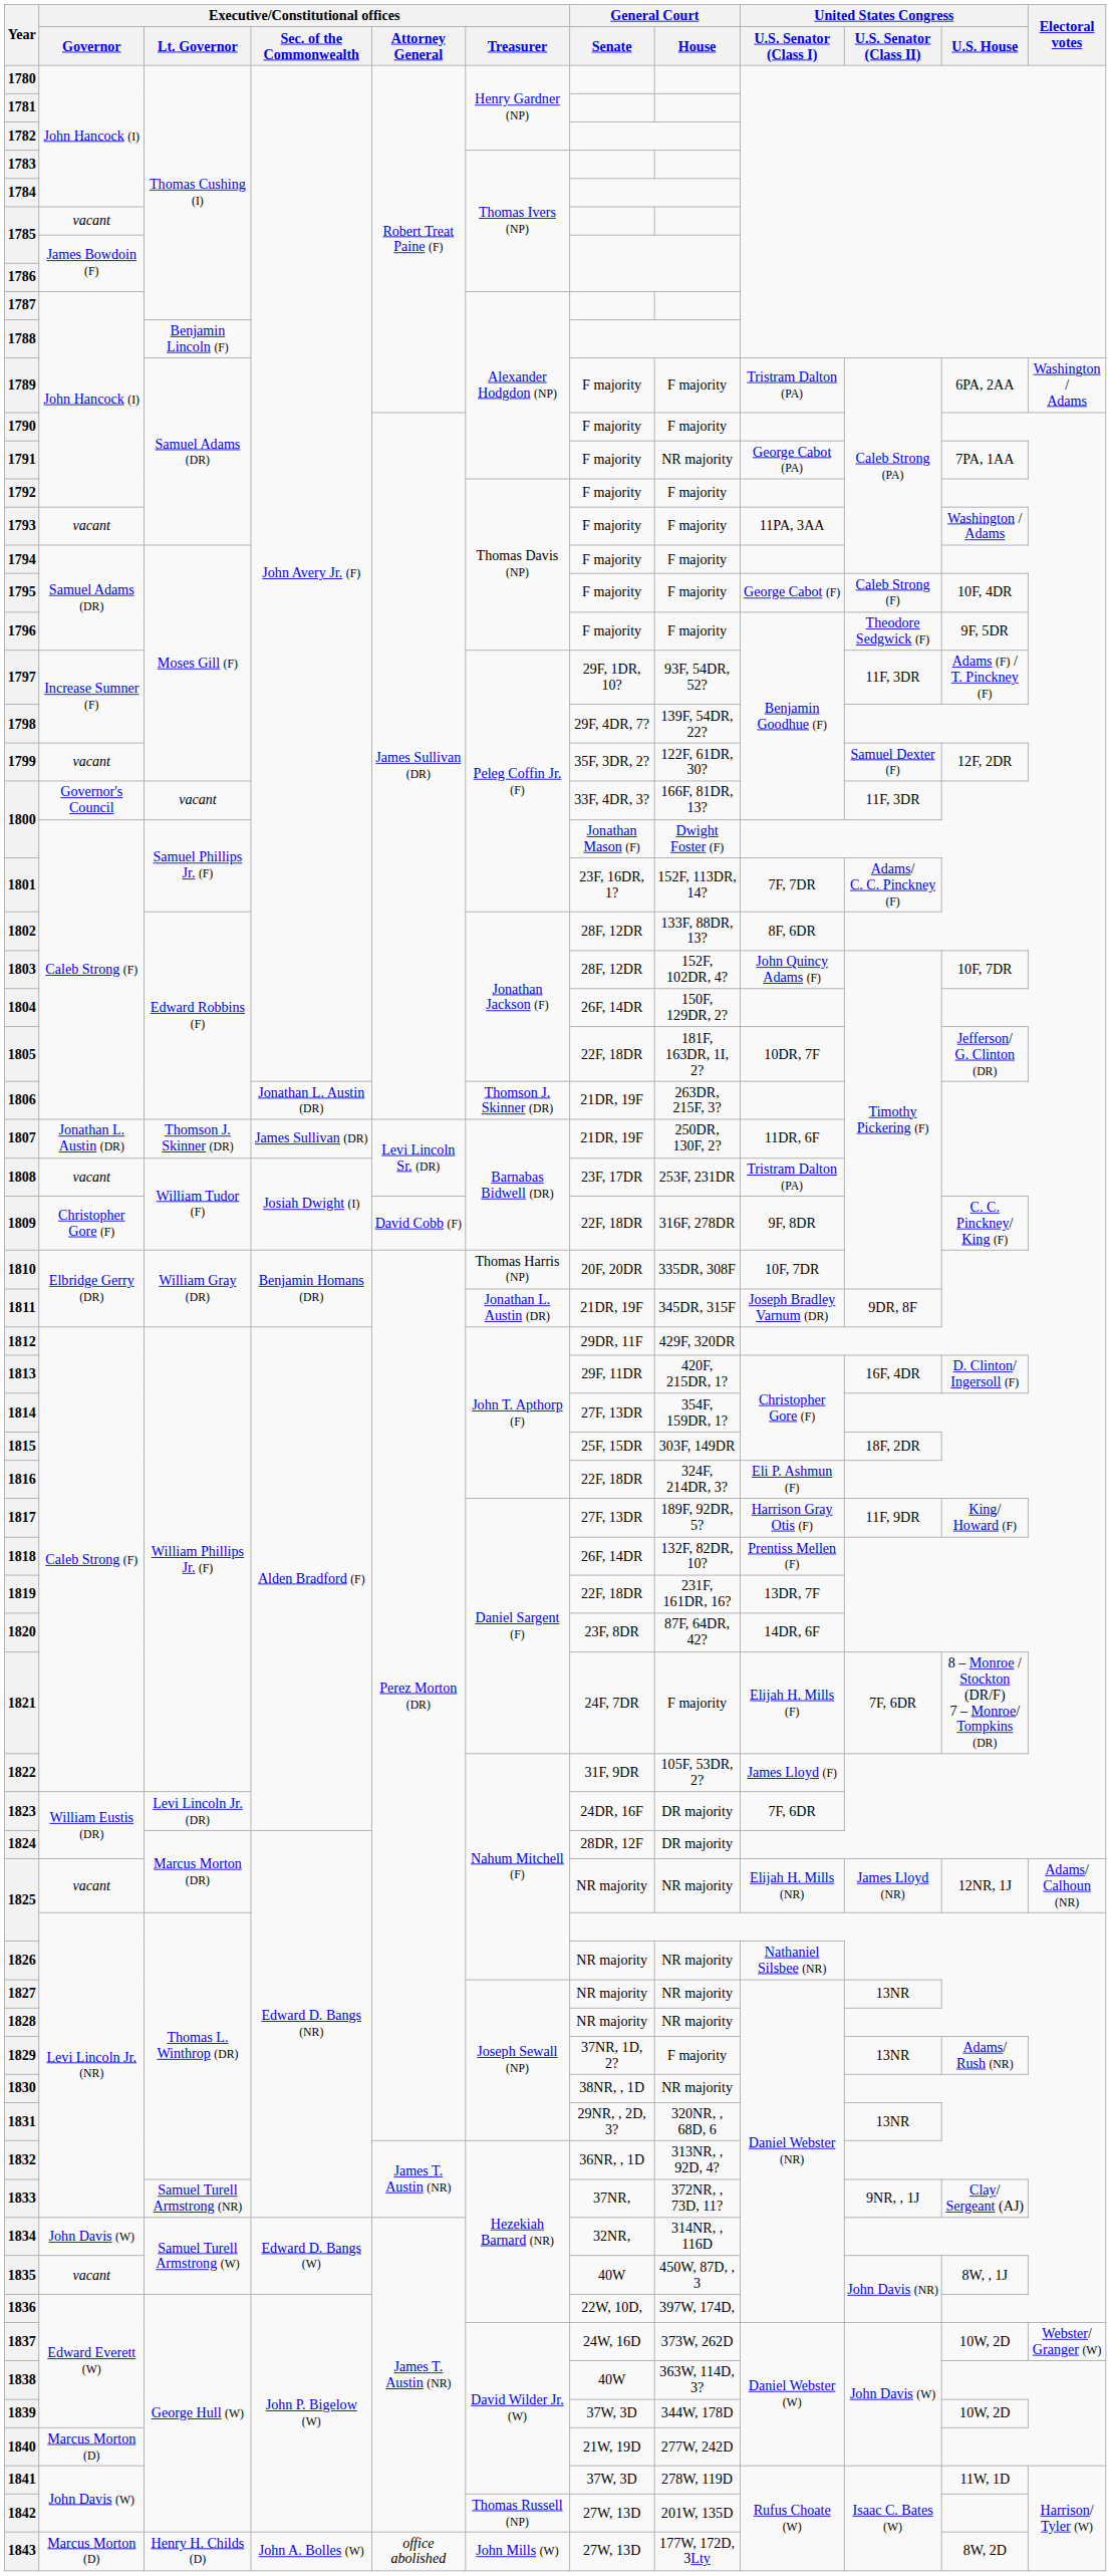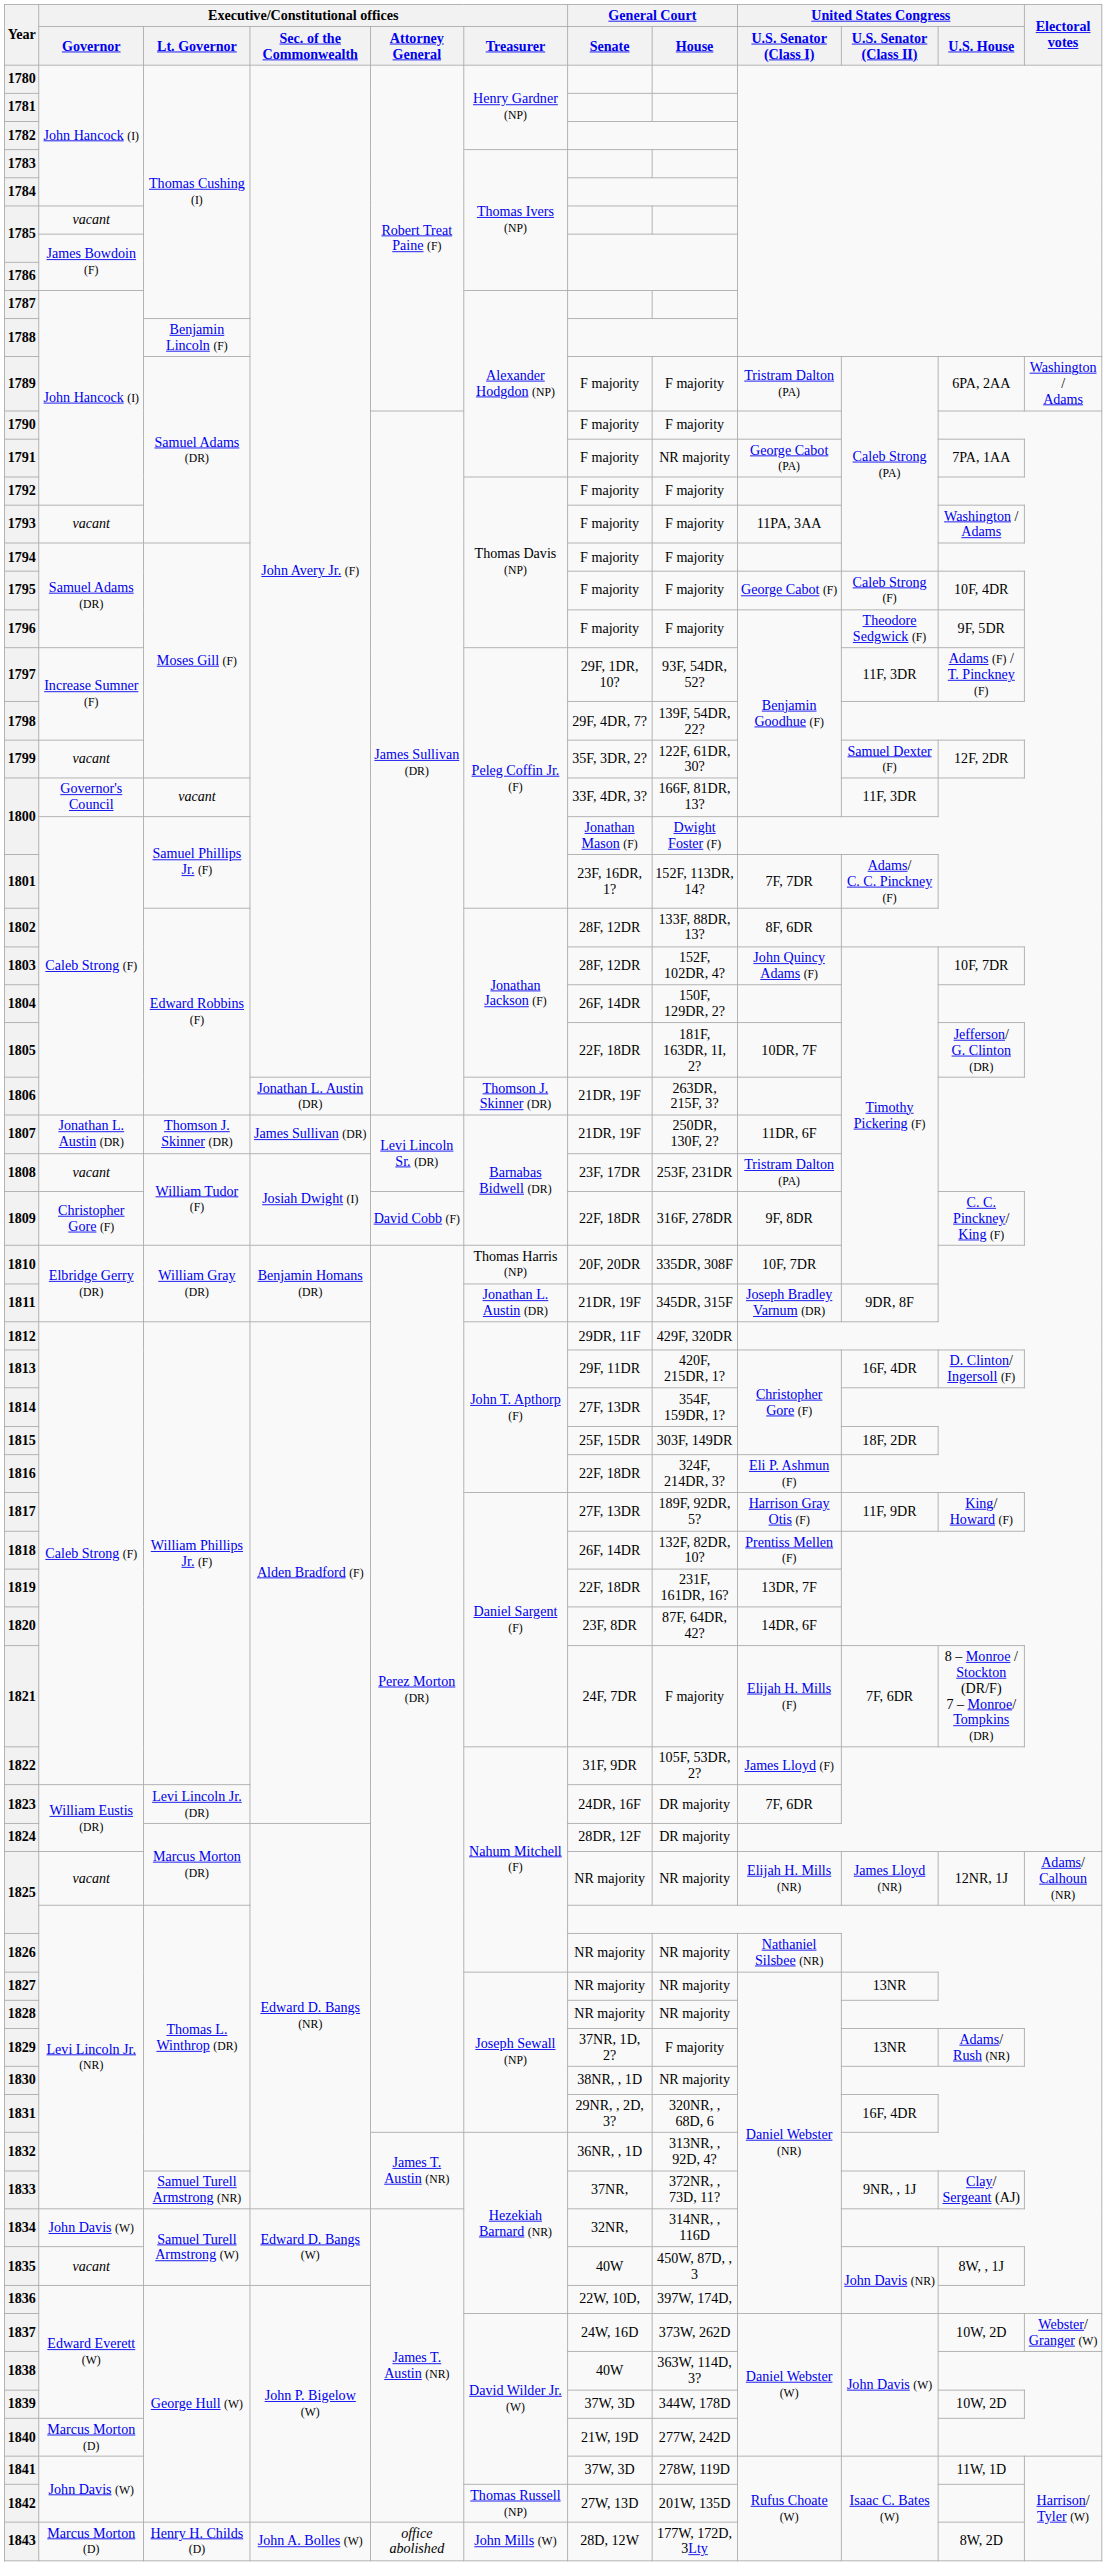1831 | United States Congress / U.S. Senator (Class II): 13NR -> 16F, 4DR
1843 | General Court / Senate: 27W, 13D -> 28D, 12W
